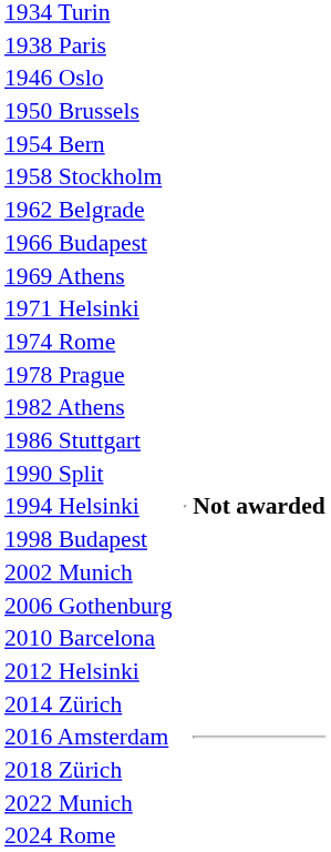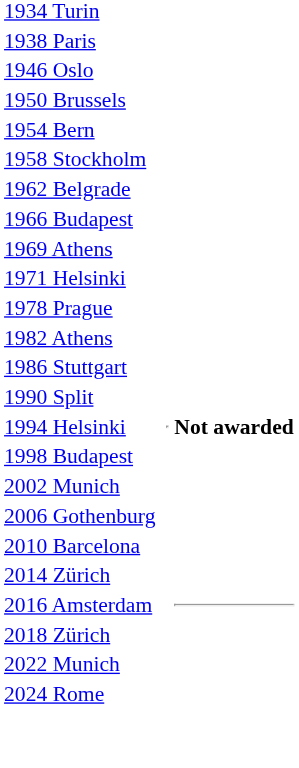- row: 1974 Rome
- row: 2012 Helsinki
